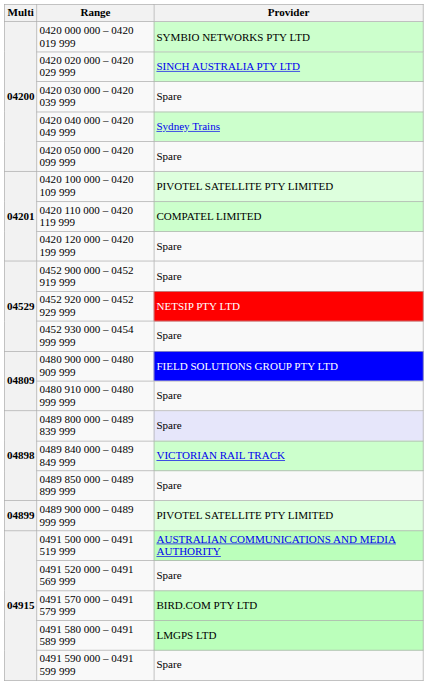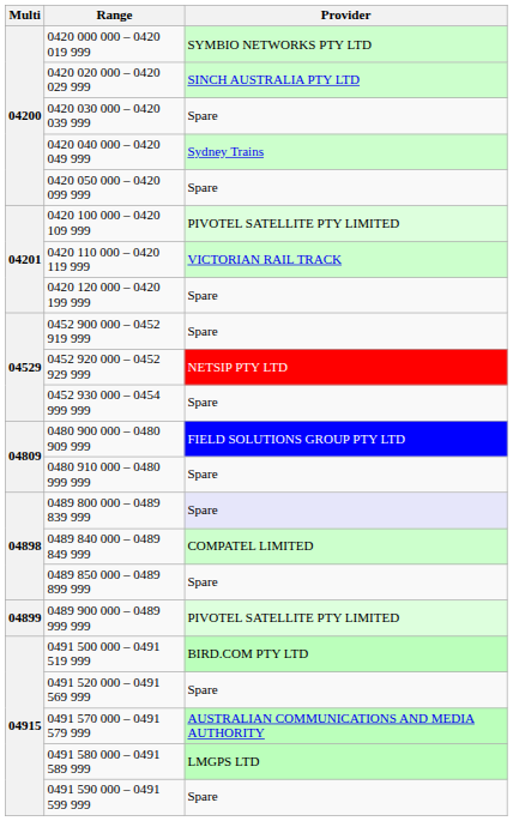0420 110 000 – 0420 119 999 | Provider: COMPATEL LIMITED -> VICTORIAN RAIL TRACK
0489 840 000 – 0489 849 999 | Provider: VICTORIAN RAIL TRACK -> COMPATEL LIMITED
0491 500 000 – 0491 519 999 | Provider: AUSTRALIAN COMMUNICATIONS AND MEDIA AUTHORITY -> BIRD.COM PTY LTD
0491 570 000 – 0491 579 999 | Provider: BIRD.COM PTY LTD -> AUSTRALIAN COMMUNICATIONS AND MEDIA AUTHORITY
